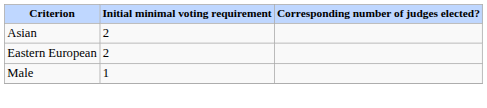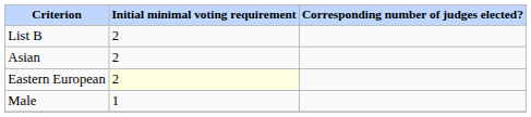+ row: List B | 2
Eastern European | Initial minimal voting requirement: no background -> lightyellow background
